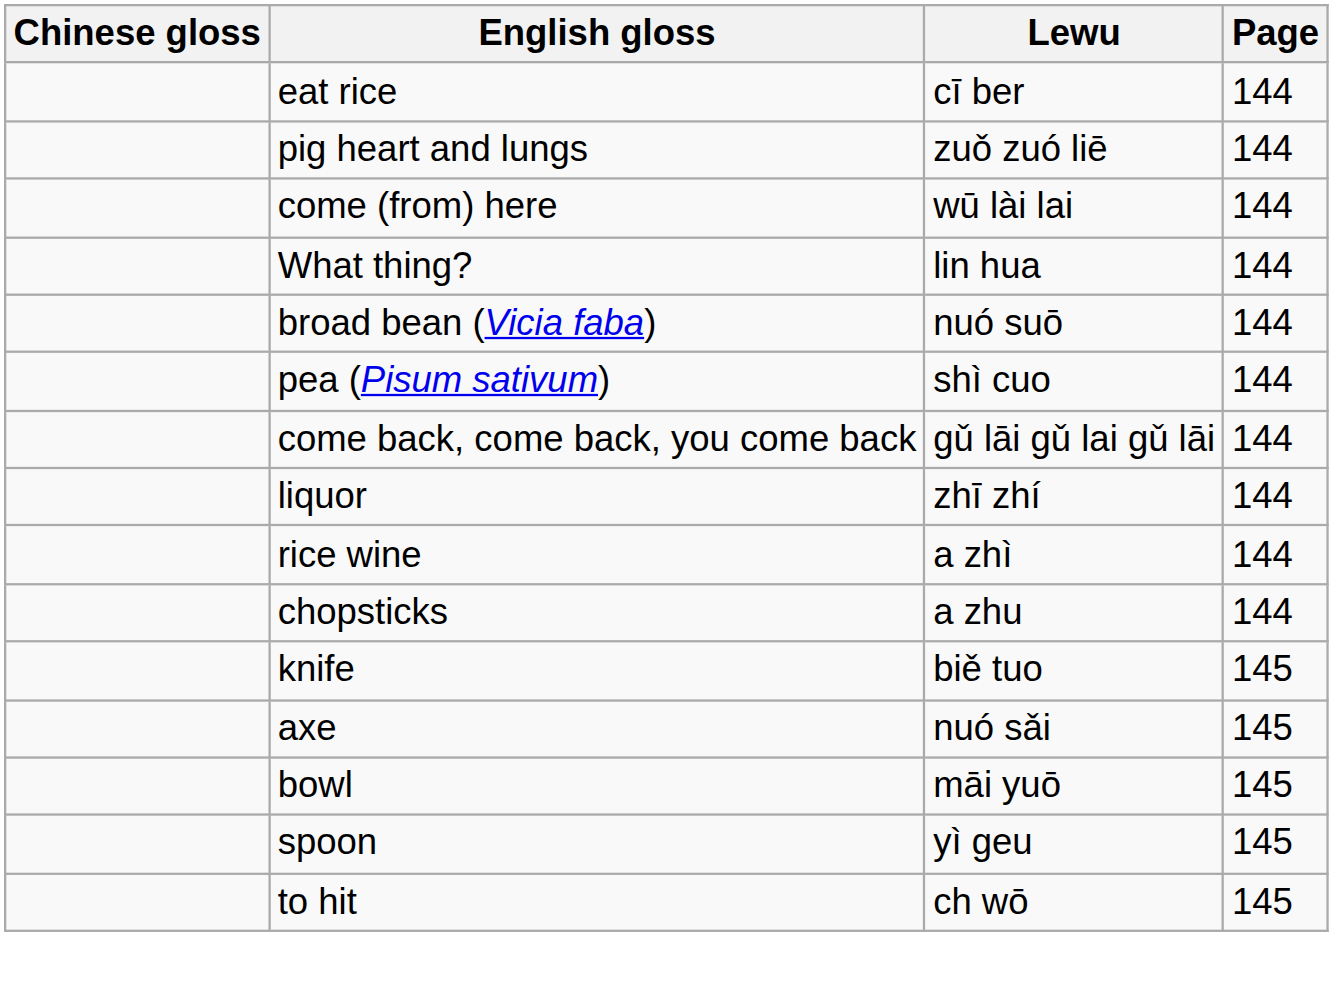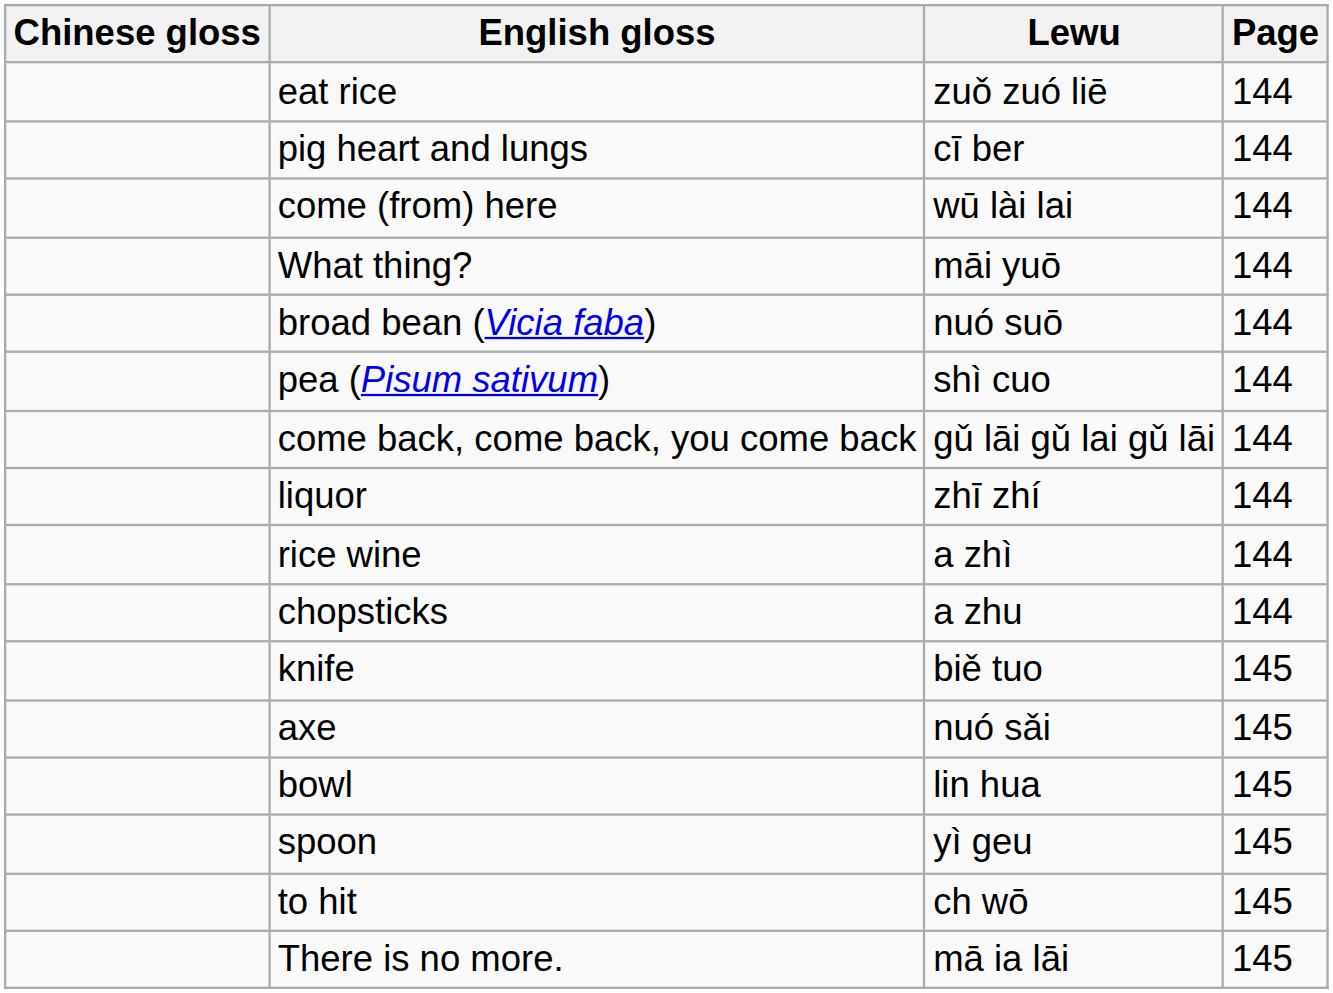eat rice | Lewu: cī ber -> zuǒ zuó liē
pig heart and lungs | Lewu: zuǒ zuó liē -> cī ber
What thing? | Lewu: lin hua -> māi yuō
bowl | Lewu: māi yuō -> lin hua
+ row: There is no more. | mā ia lāi | 145
